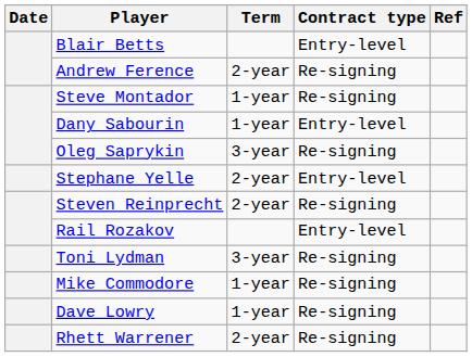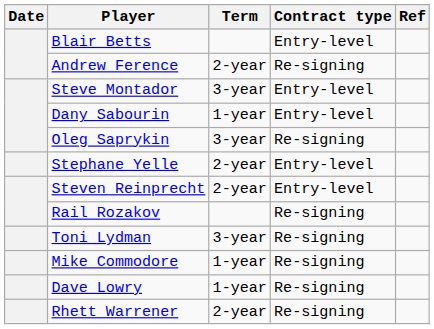Steve Montador | Term: 1-year -> 3-year
Steve Montador | Contract type: Re-signing -> Entry-level
Steven Reinprecht | Contract type: Re-signing -> Entry-level
Rail Rozakov | Contract type: Entry-level -> Re-signing
